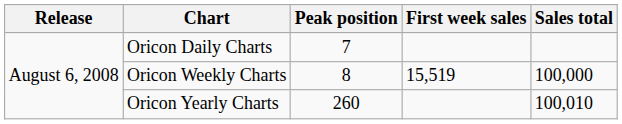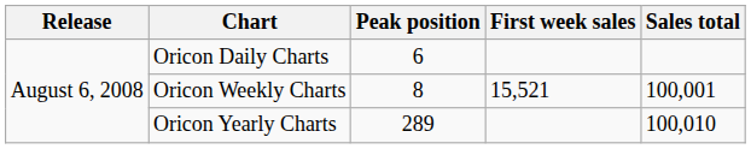Oricon Daily Charts | Peak position: 7 -> 6
Oricon Weekly Charts | First week sales: 15,519 -> 15,521
Oricon Weekly Charts | Sales total: 100,000 -> 100,001
Oricon Yearly Charts | Peak position: 260 -> 289
